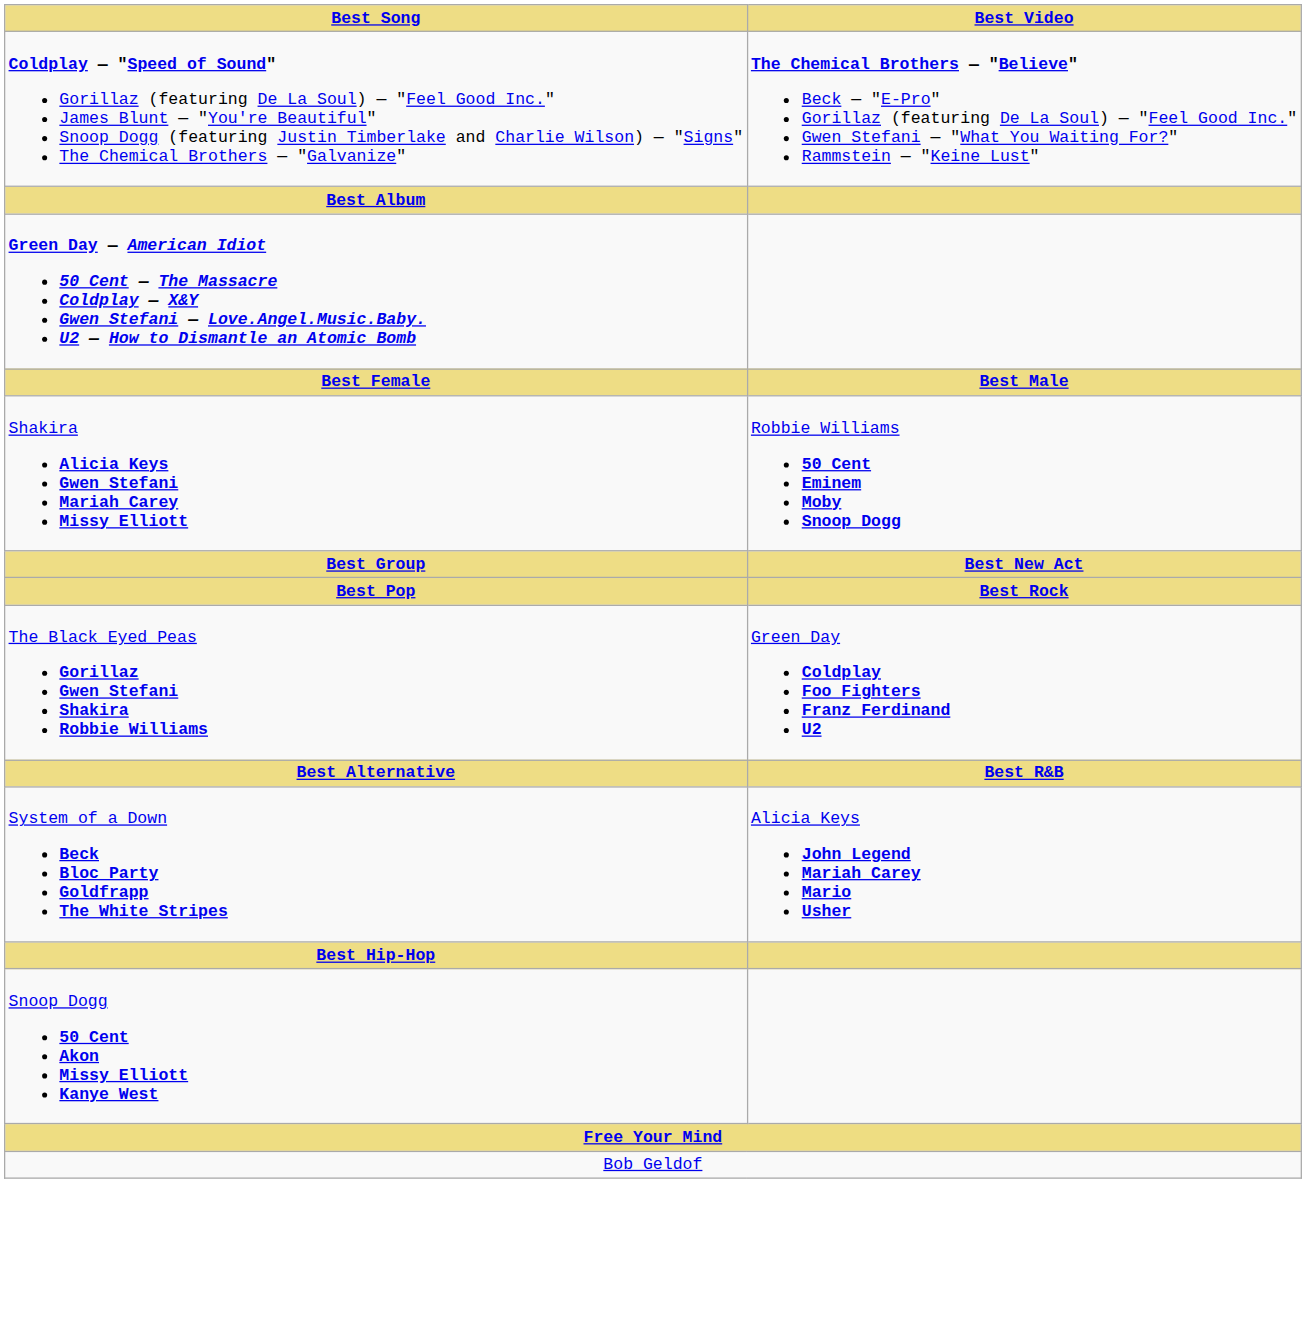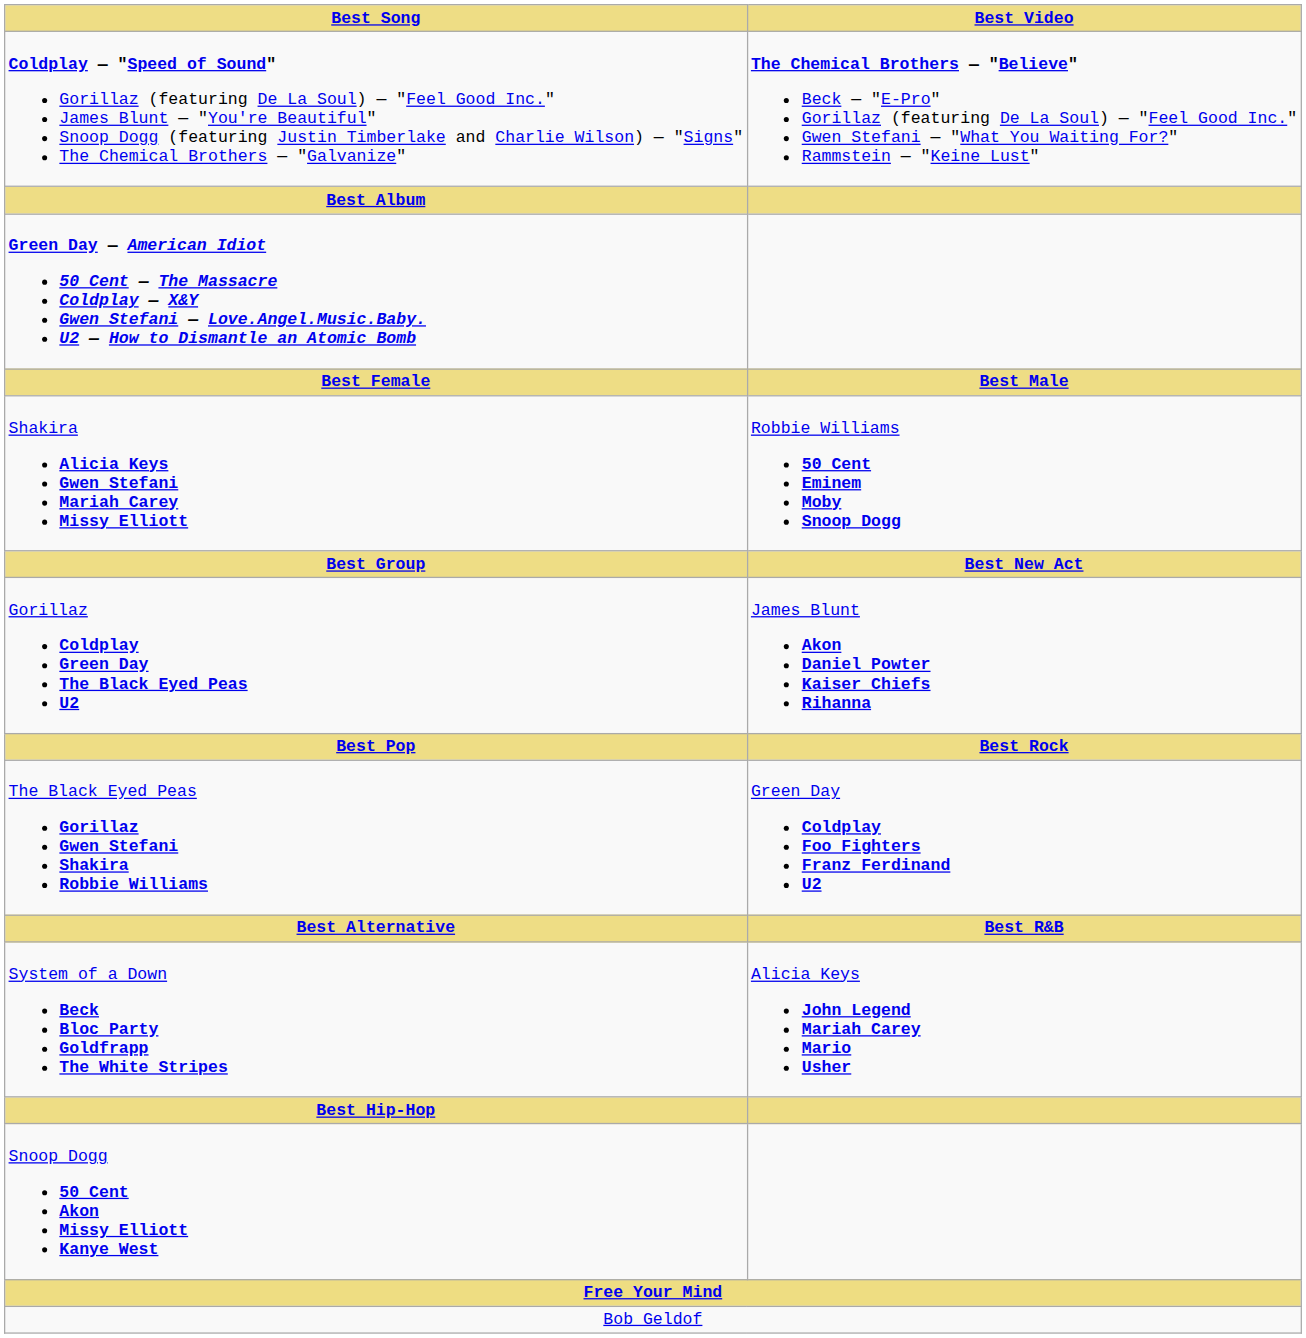+ row: Gorillaz Coldplay Green Day The Black Eyed Peas U2 | James Blunt Akon Daniel Powter Kaiser Chiefs Rihanna
